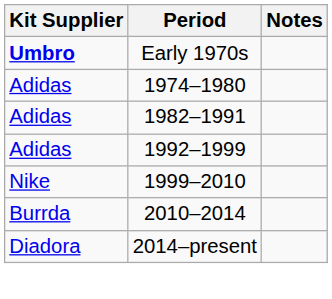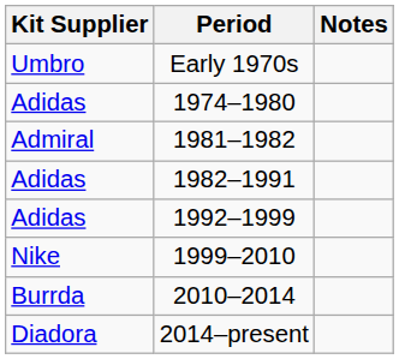Early 1970s | Kit Supplier: bold -> normal
+ row: Admiral | 1981–1982
